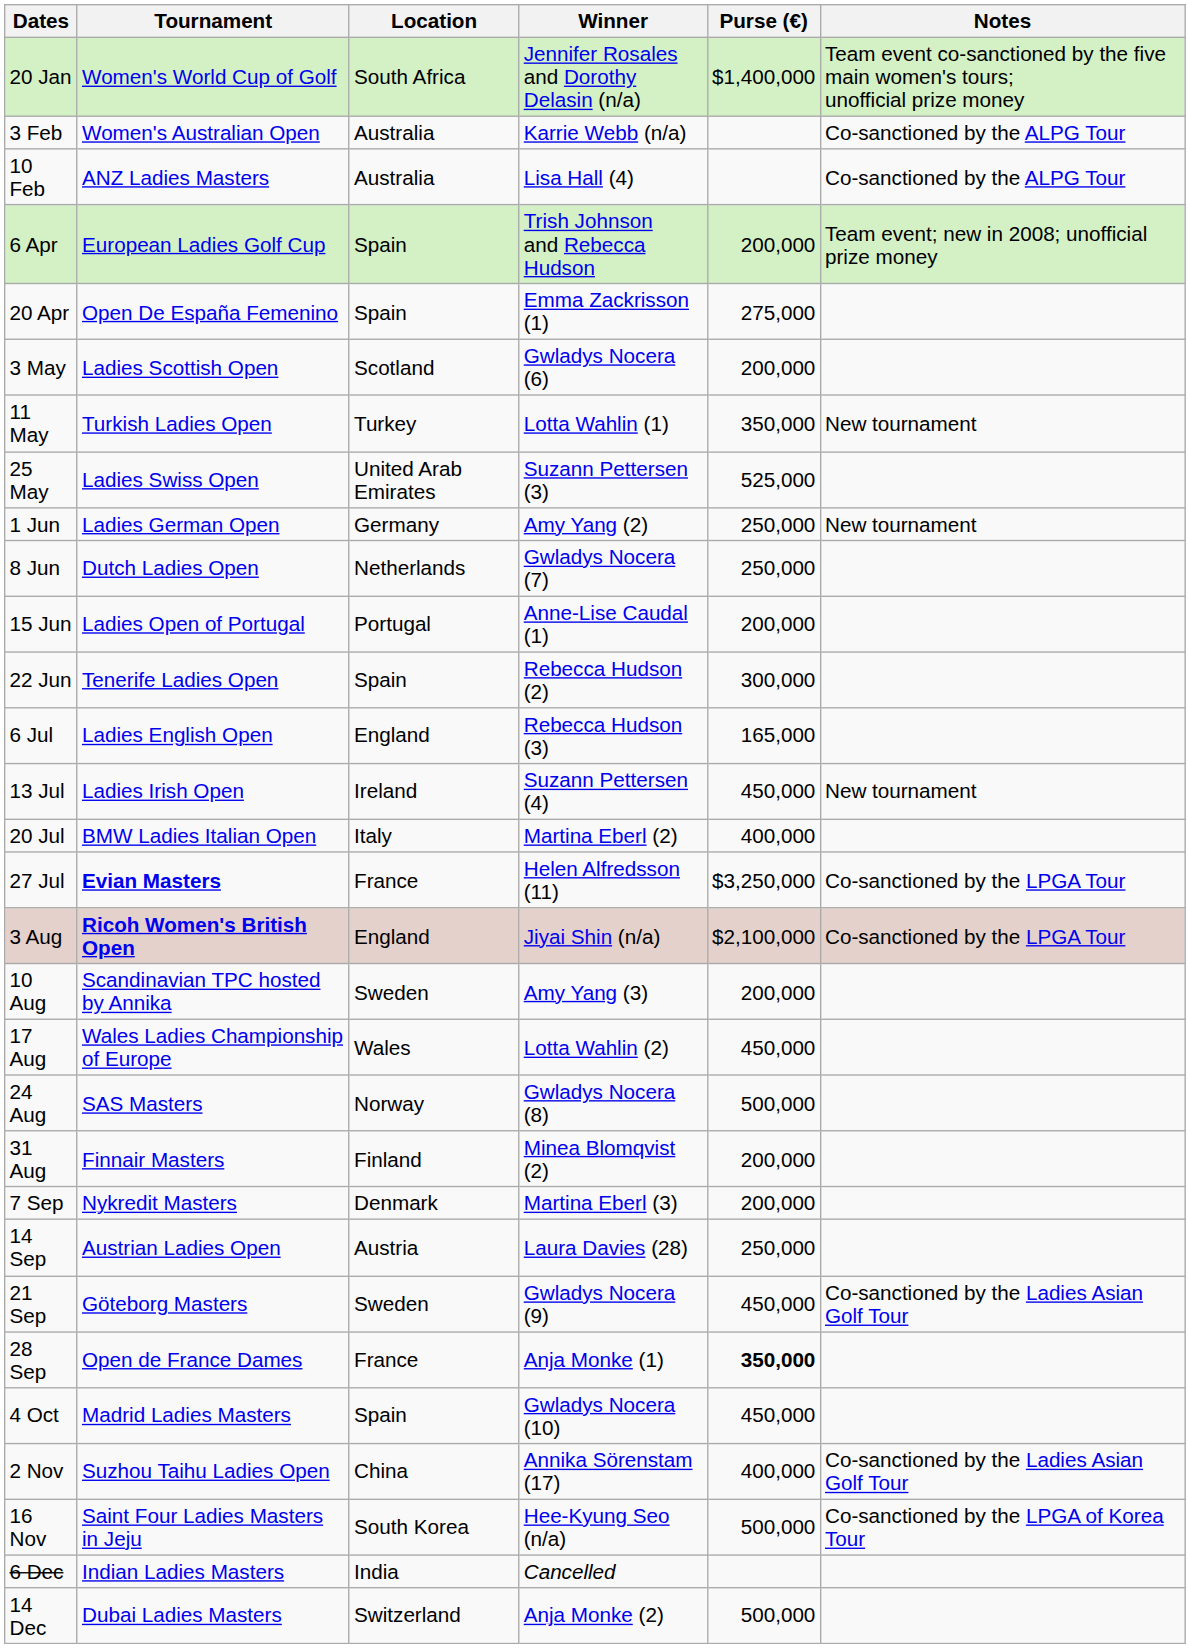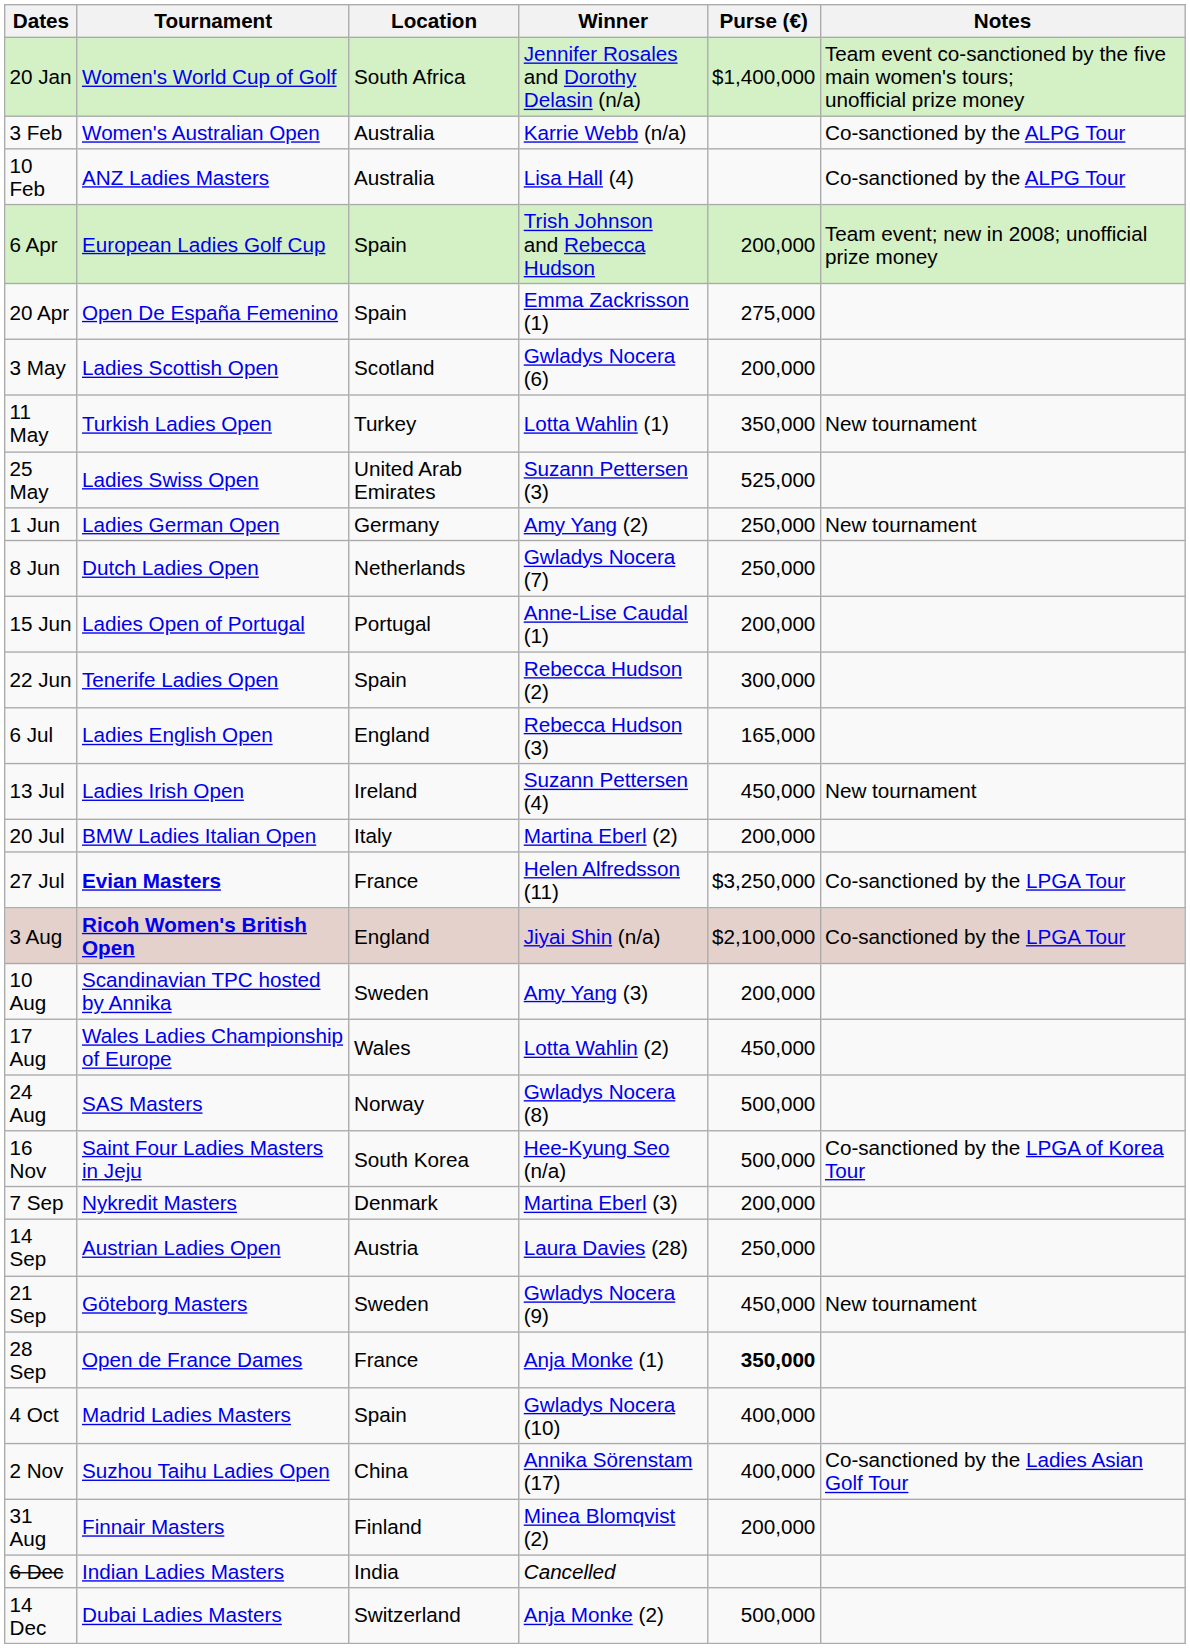20 Jul | Purse (€): 400,000 -> 200,000
rows swapped: 31 Aug <-> 16 Nov
21 Sep | Notes: Co-sanctioned by the Ladies Asian Golf Tour -> New tournament
4 Oct | Purse (€): 450,000 -> 400,000
